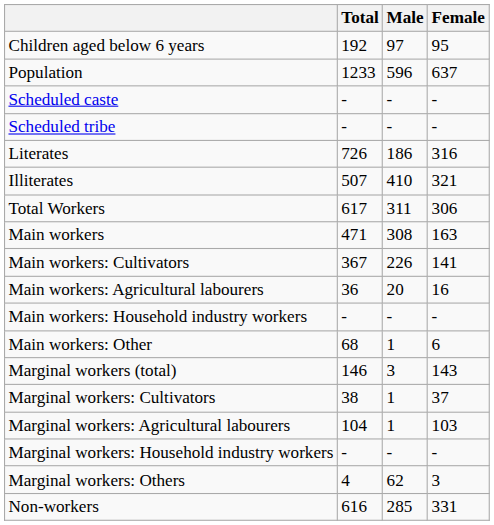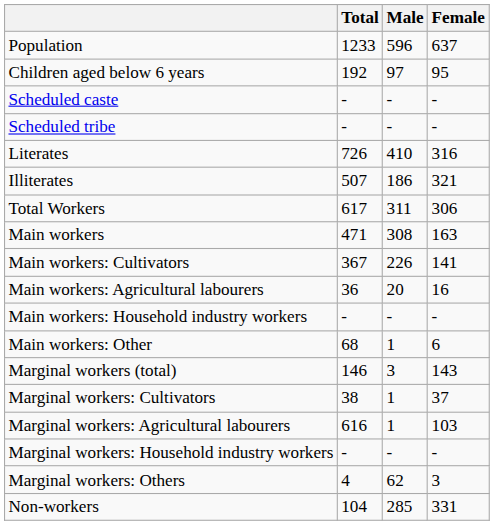rows swapped: Population <-> Children aged below 6 years
Literates | Male: 186 -> 410
Illiterates | Male: 410 -> 186
Marginal workers: Agricultural labourers | Total: 104 -> 616
Non-workers | Total: 616 -> 104
